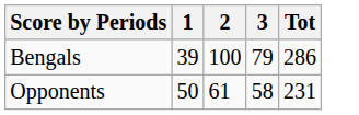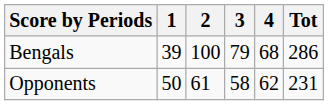+ column: 4 | 68 | 62
